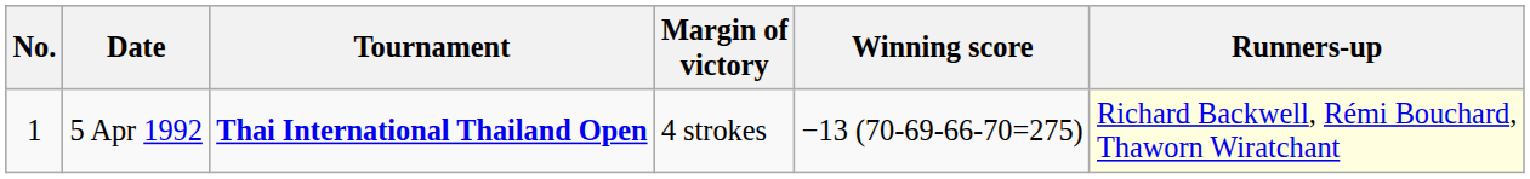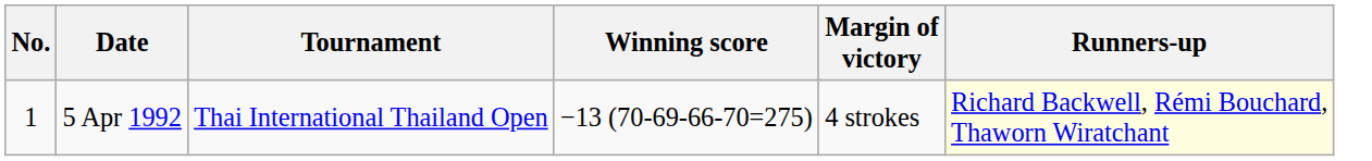columns swapped: Winning score <-> Margin of victory
5 Apr 1992 | Tournament: bold -> normal
